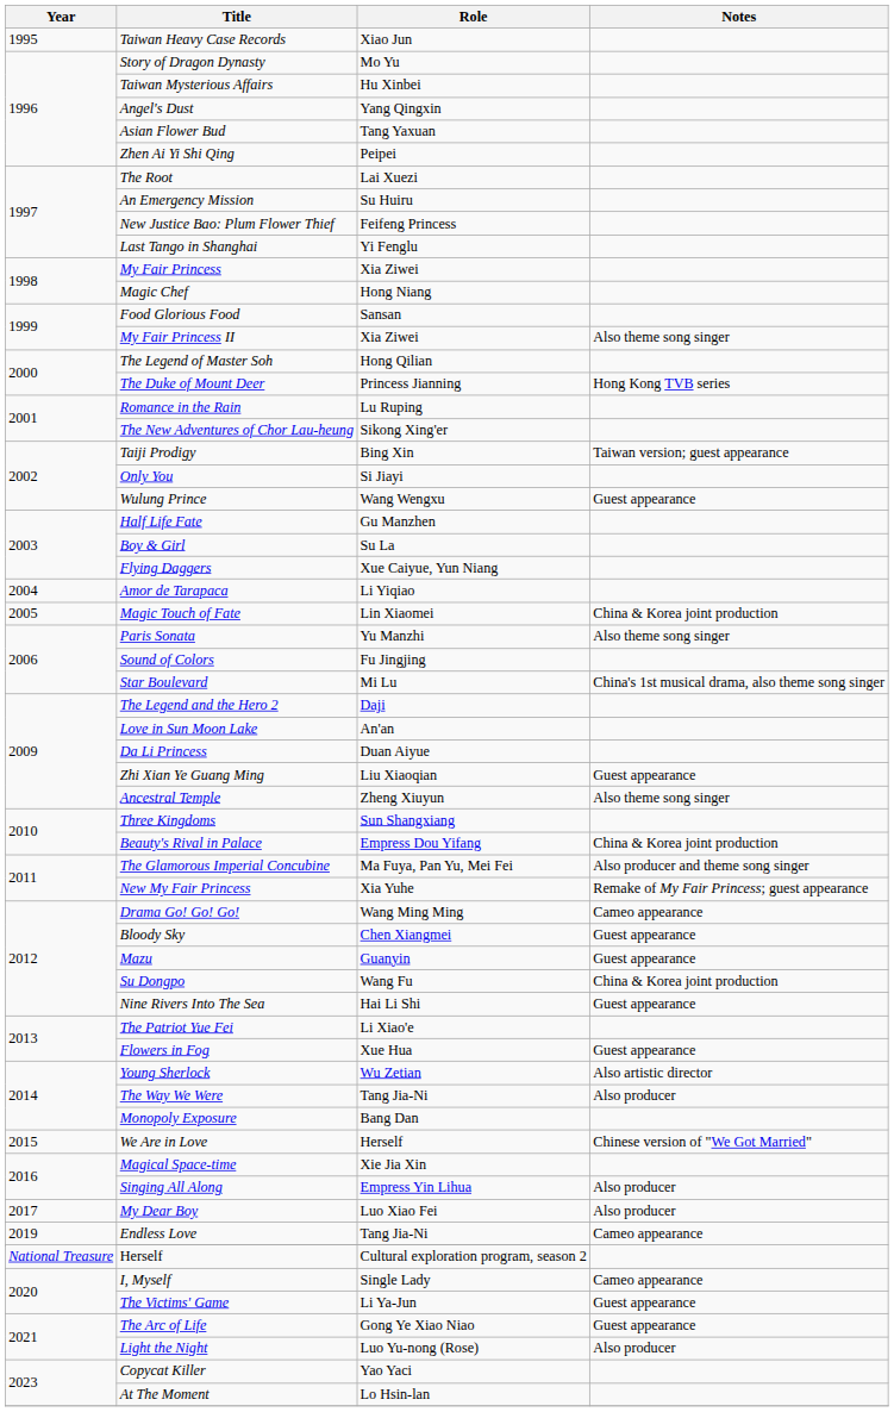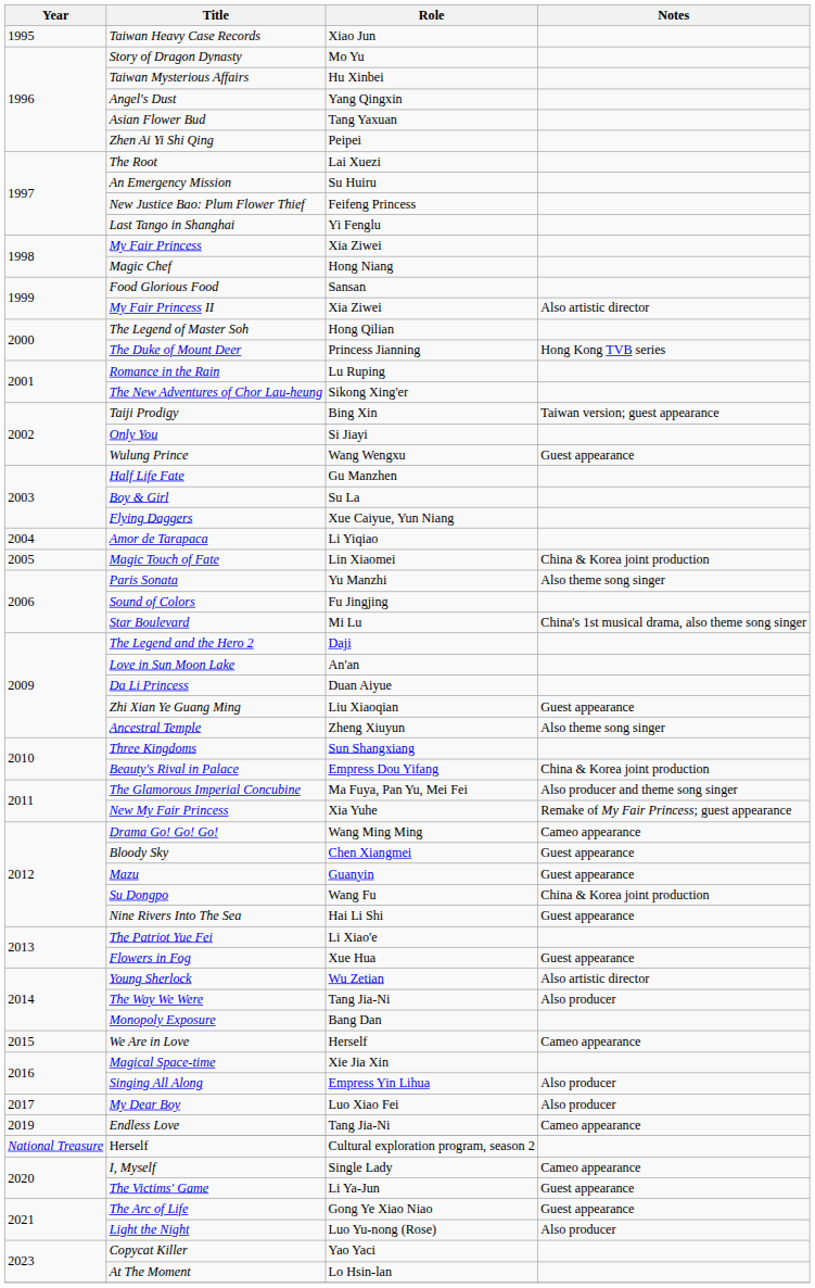My Fair Princess II | Notes: Also theme song singer -> Also artistic director
We Are in Love | Notes: Chinese version of "We Got Married" -> Cameo appearance
